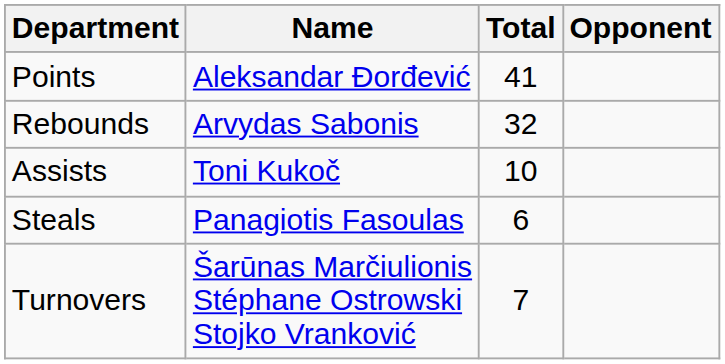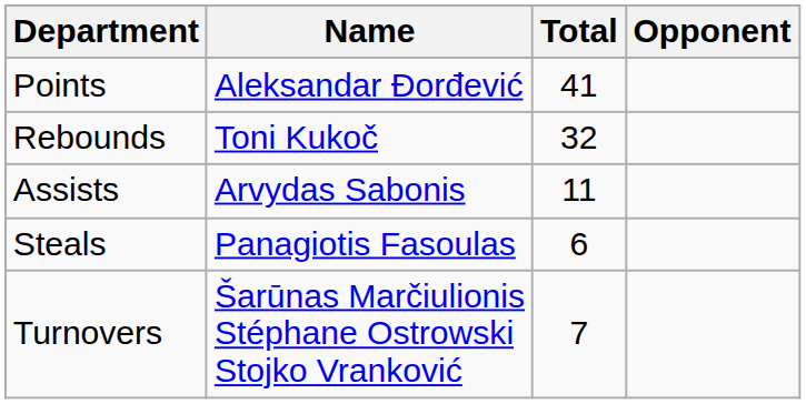Rebounds | Name: Arvydas Sabonis -> Toni Kukoč
Assists | Name: Toni Kukoč -> Arvydas Sabonis
Assists | Total: 10 -> 11
